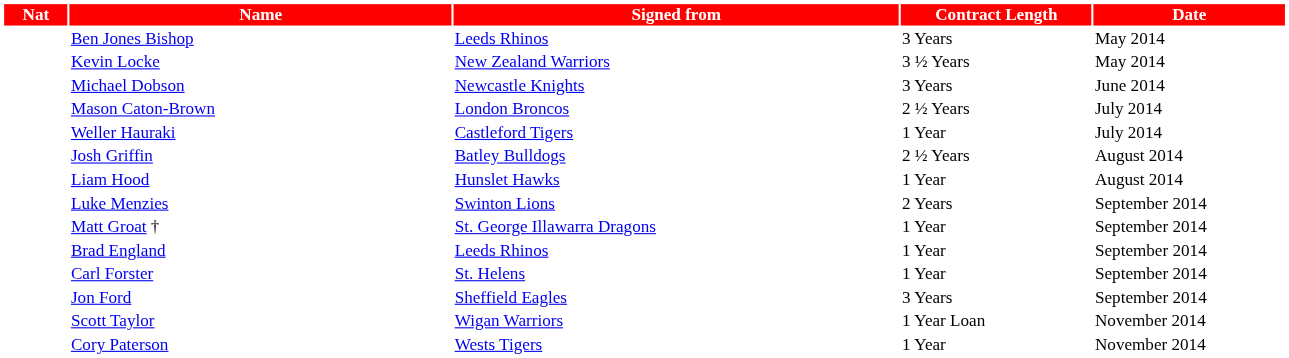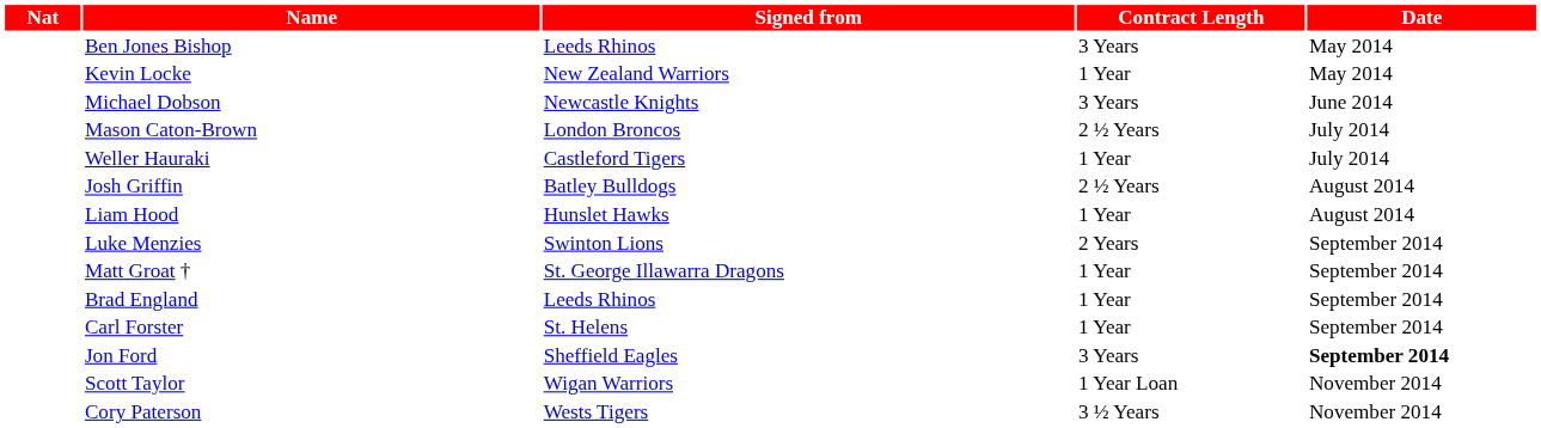Kevin Locke | Contract Length: 3 ½ Years -> 1 Year
Jon Ford | Date: normal -> bold
Cory Paterson | Contract Length: 1 Year -> 3 ½ Years
